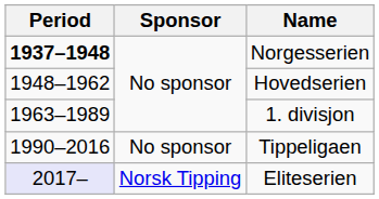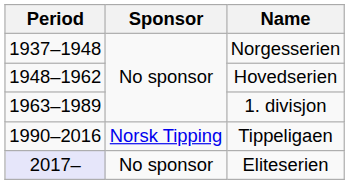Norgesserien | Period: bold -> normal
Tippeligaen | Sponsor: No sponsor -> Norsk Tipping
Eliteserien | Sponsor: Norsk Tipping -> No sponsor
